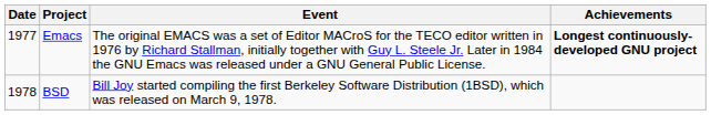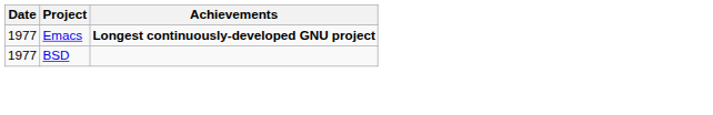- column: Event | The original EMACS was a set of Editor MACroS for the TECO editor written in 1976 by Richard Stallman, initially together with Guy L. Steele Jr. Later in 1984 the GNU Emacs was released under a GNU General Public License. | Bill Joy started compiling the first Berkeley Software Distribution (1BSD), which was released on March 9, 1978.
BSD | Date: 1978 -> 1977
